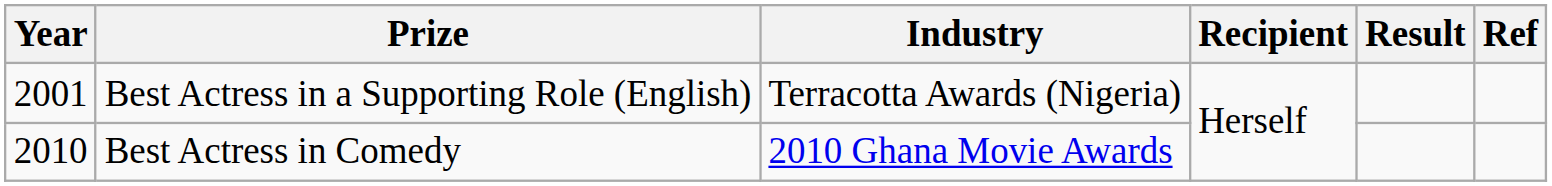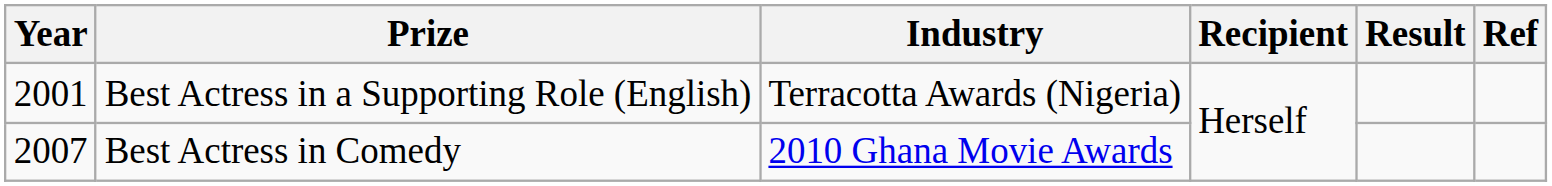Best Actress in Comedy | Year: 2010 -> 2007
